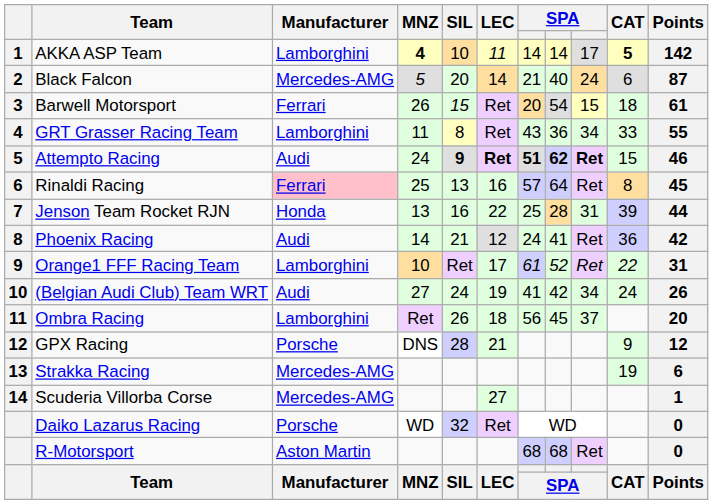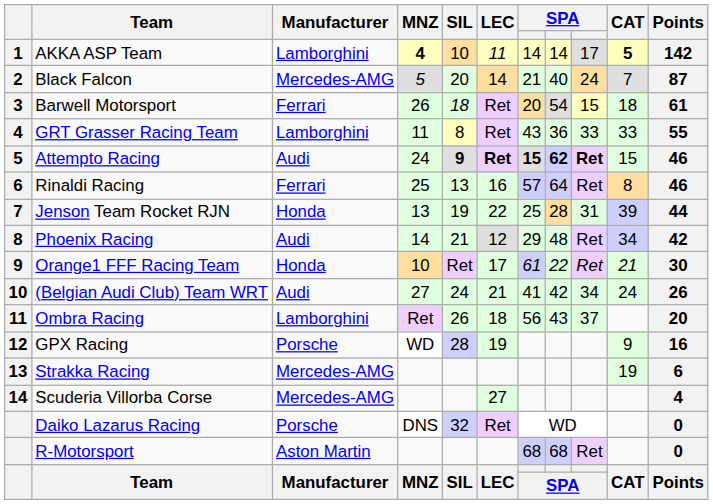Black Falcon | CAT: 6 -> 7
Barwell Motorsport | SIL: 15 -> 18
GRT Grasser Racing Team | column 9: 34 -> 33
Attempto Racing | column 7: 51 -> 15
Rinaldi Racing | Manufacturer: pink background -> no background
Rinaldi Racing | Points: 45 -> 46
Jenson Team Rocket RJN | SIL: 16 -> 19
Phoenix Racing | column 7: 24 -> 29
Phoenix Racing | column 8: 41 -> 48
Phoenix Racing | CAT: 36 -> 34
Orange1 FFF Racing Team | Manufacturer: Lamborghini -> Honda
Orange1 FFF Racing Team | column 8: 52 -> 22
Orange1 FFF Racing Team | CAT: 22 -> 21
Orange1 FFF Racing Team | Points: 31 -> 30
(Belgian Audi Club) Team WRT | LEC: 19 -> 21
Ombra Racing | column 8: 45 -> 43
GPX Racing | MNZ: DNS -> WD
GPX Racing | LEC: 21 -> 19
GPX Racing | Points: 12 -> 16
Scuderia Villorba Corse | Points: 1 -> 4
Daiko Lazarus Racing | MNZ: WD -> DNS
